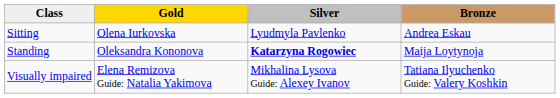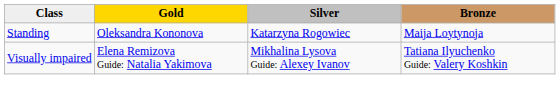- row: Sitting | Olena Iurkovska | Lyudmyla Pavlenko | Andrea Eskau
Standing | Silver: bold -> normal
